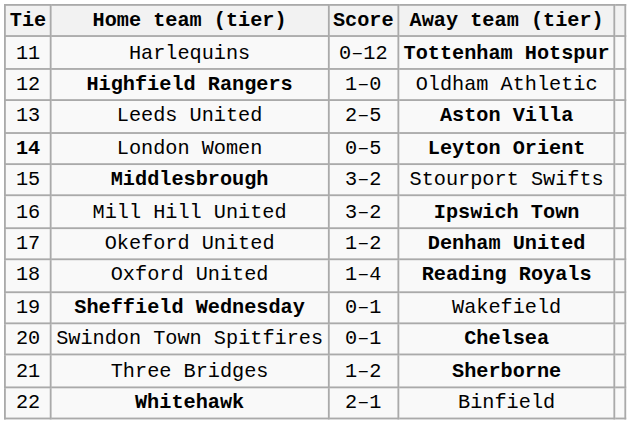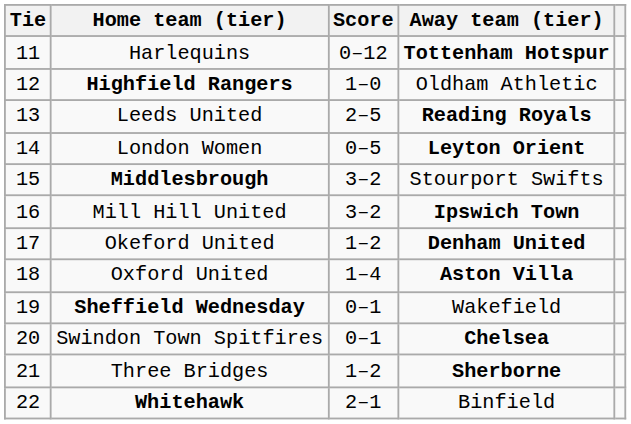Leeds United | Away team (tier): Aston Villa -> Reading Royals
London Women | Tie: bold -> normal
Oxford United | Away team (tier): Reading Royals -> Aston Villa
